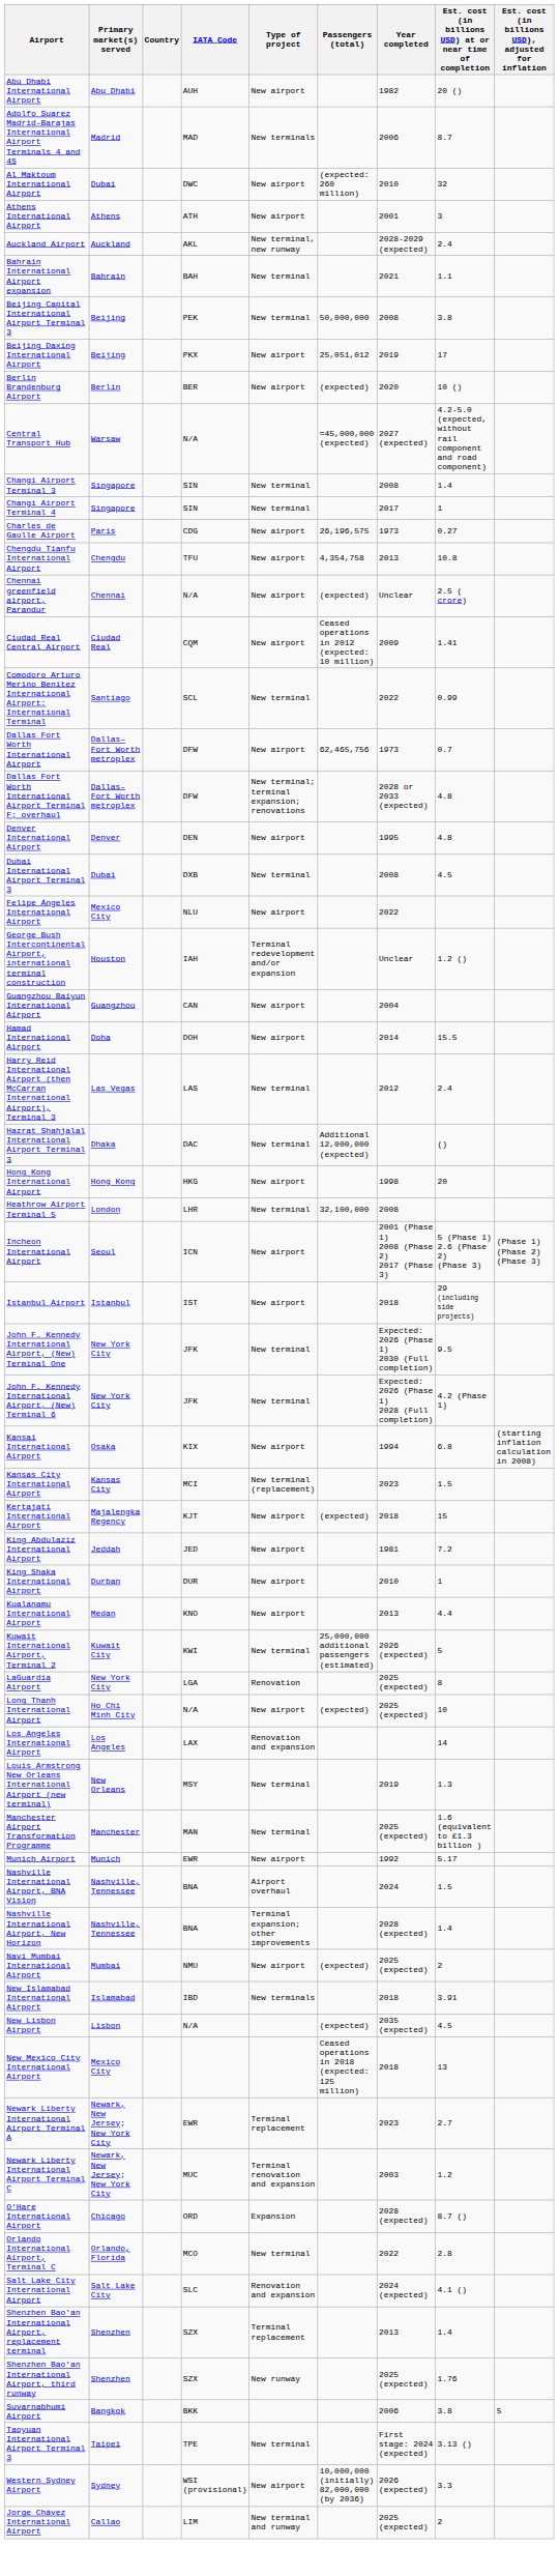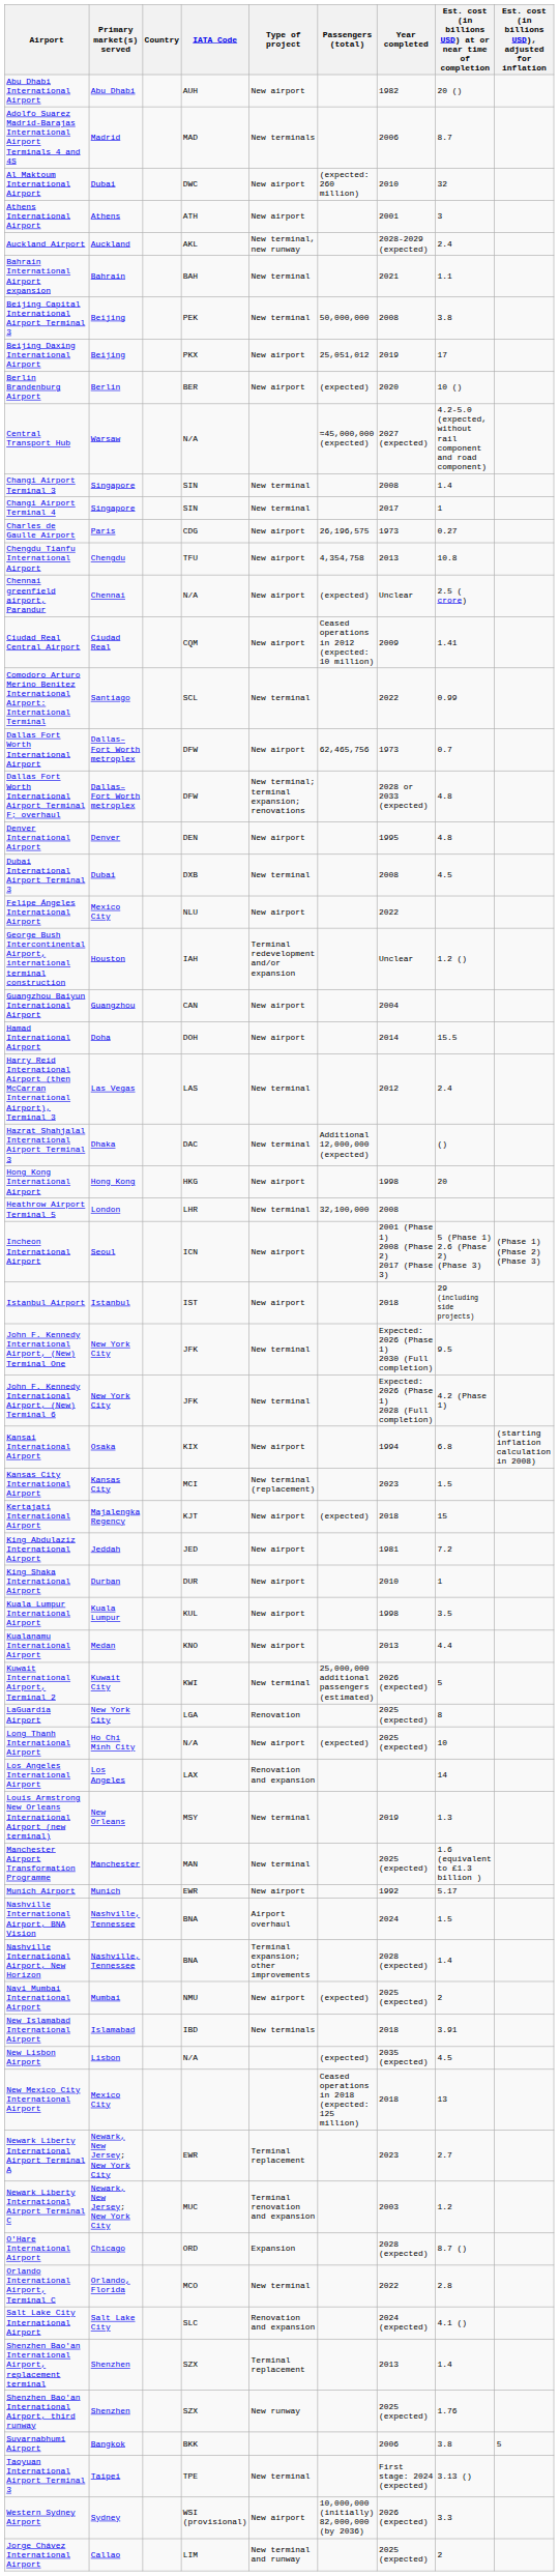+ row: Kuala Lumpur International Airport | Kuala Lumpur | KUL | New airport | 1998 | 3.5
